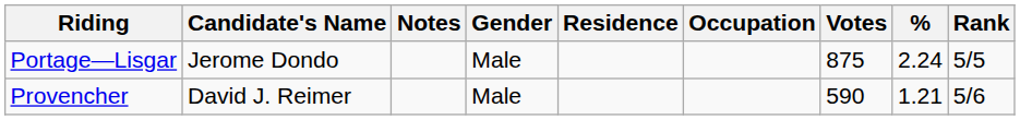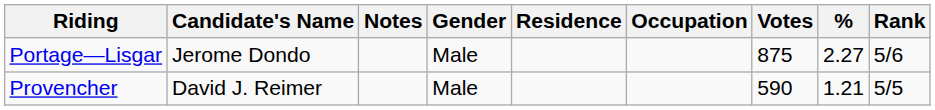Portage—Lisgar | %: 2.24 -> 2.27
Portage—Lisgar | Rank: 5/5 -> 5/6
Provencher | Rank: 5/6 -> 5/5
